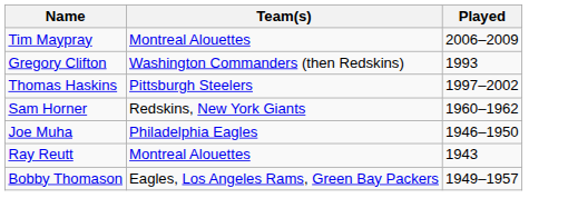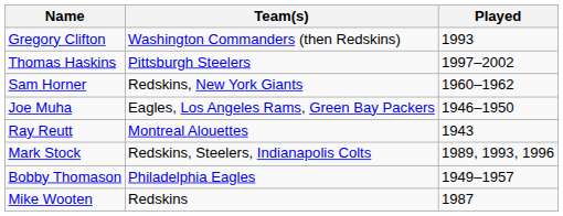- row: Tim Maypray | Montreal Alouettes | 2006–2009
Joe Muha | Team(s): Philadelphia Eagles -> Eagles, Los Angeles Rams, Green Bay Packers
+ row: Mark Stock | Redskins, Steelers, Indianapolis Colts | 1989, 1993, 1996
Bobby Thomason | Team(s): Eagles, Los Angeles Rams, Green Bay Packers -> Philadelphia Eagles
+ row: Mike Wooten | Redskins | 1987
